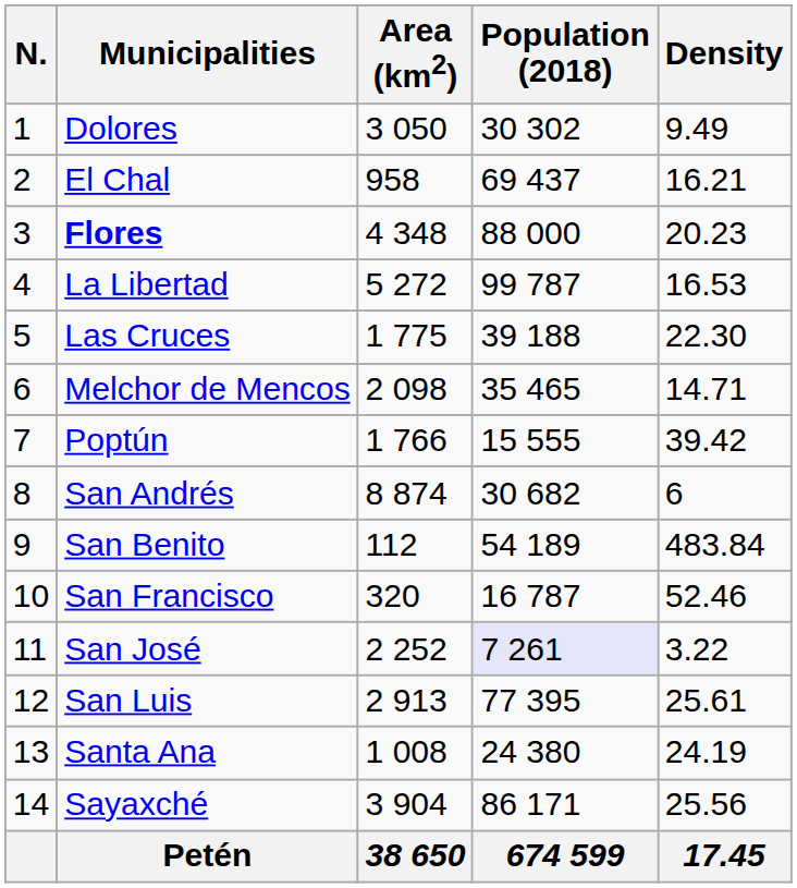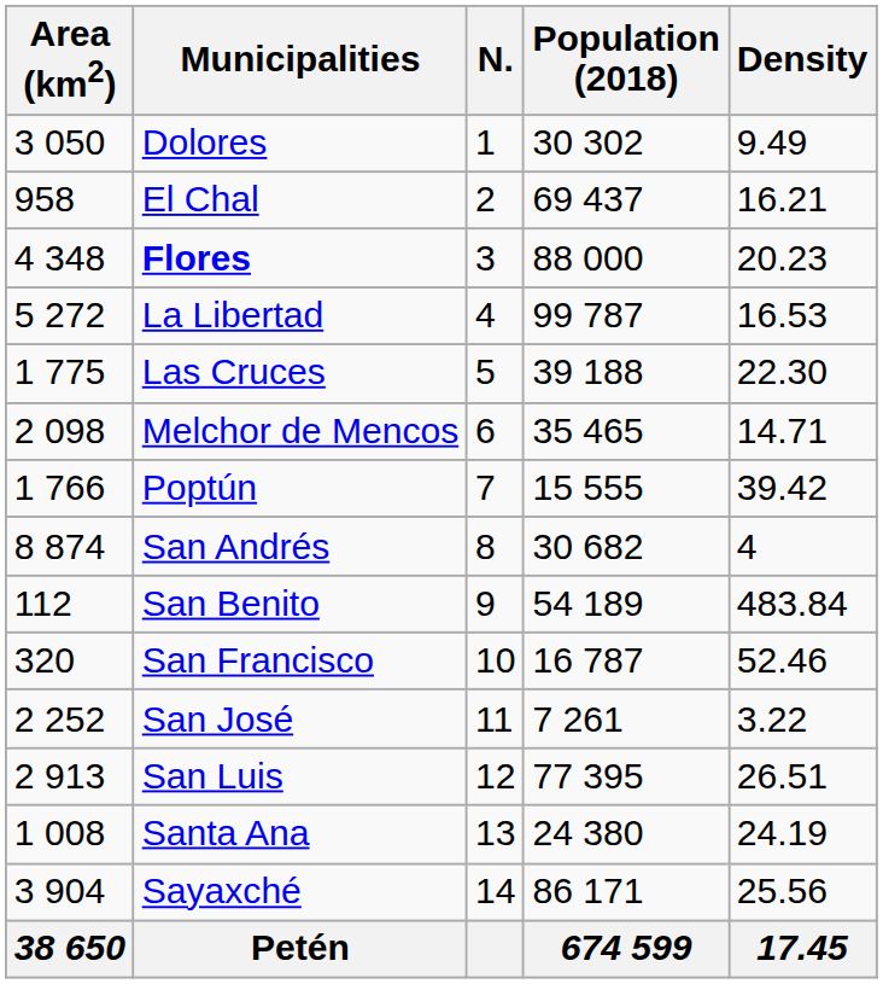columns swapped: N. <-> Area (km2)
San Andrés | Density: 6 -> 4
San José | Population (2018): lavender background -> no background
San Luis | Density: 25.61 -> 26.51
